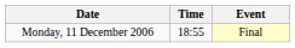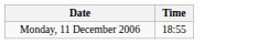- column: Event | Final
